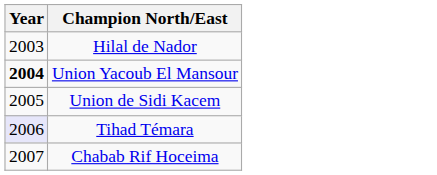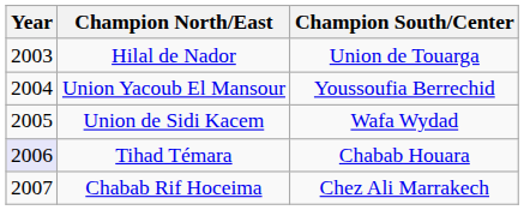+ column: Champion South/Center | Union de Touarga | Youssoufia Berrechid | Wafa Wydad | Chabab Houara | Chez Ali Marrakech
Union Yacoub El Mansour | Year: bold -> normal
